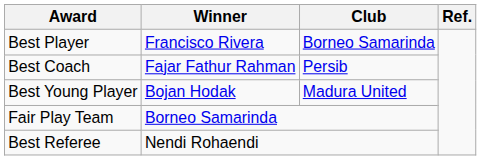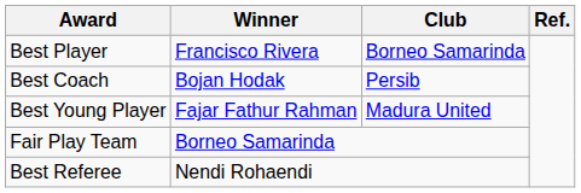Best Coach | Winner: Fajar Fathur Rahman -> Bojan Hodak
Best Young Player | Winner: Bojan Hodak -> Fajar Fathur Rahman
